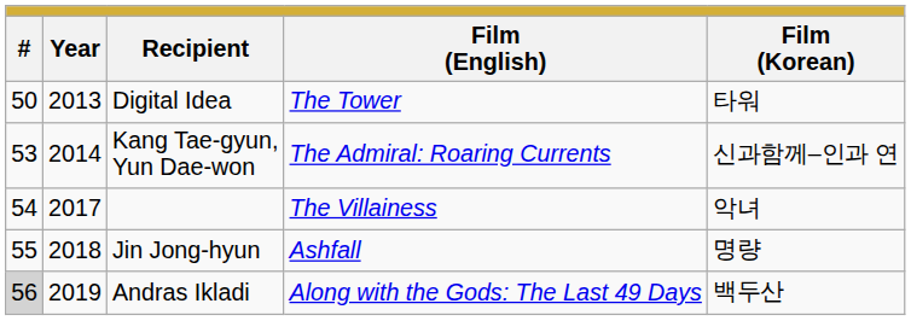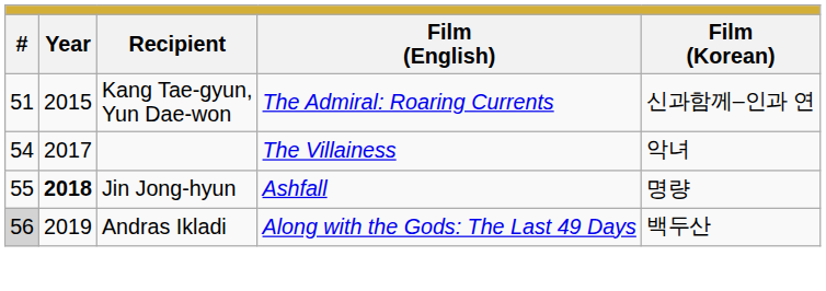- row: 50 | 2013 | Digital Idea | The Tower | 타워
Kang Tae-gyun, Yun Dae-won | #: 53 -> 51
Kang Tae-gyun, Yun Dae-won | Year: 2014 -> 2015
Jin Jong-hyun | Year: normal -> bold
